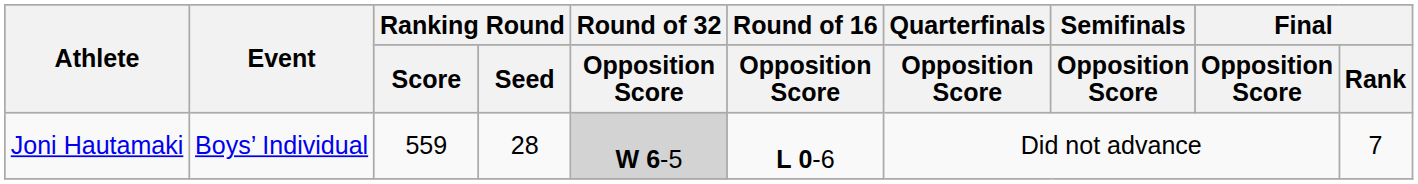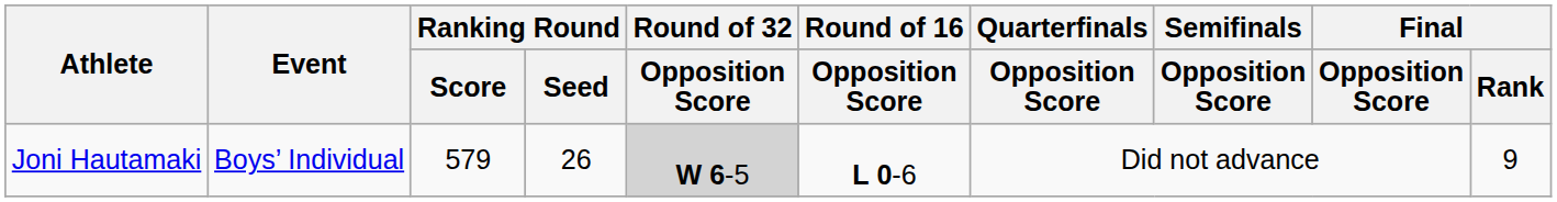Joni Hautamaki | Ranking Round / Score: 559 -> 579
Joni Hautamaki | Ranking Round / Seed: 28 -> 26
Joni Hautamaki | Final / Rank: 7 -> 9
